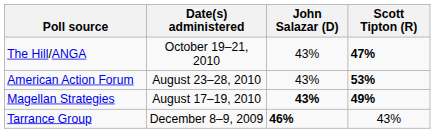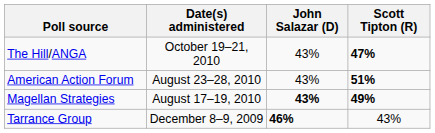American Action Forum | Scott Tipton (R): 53% -> 51%
